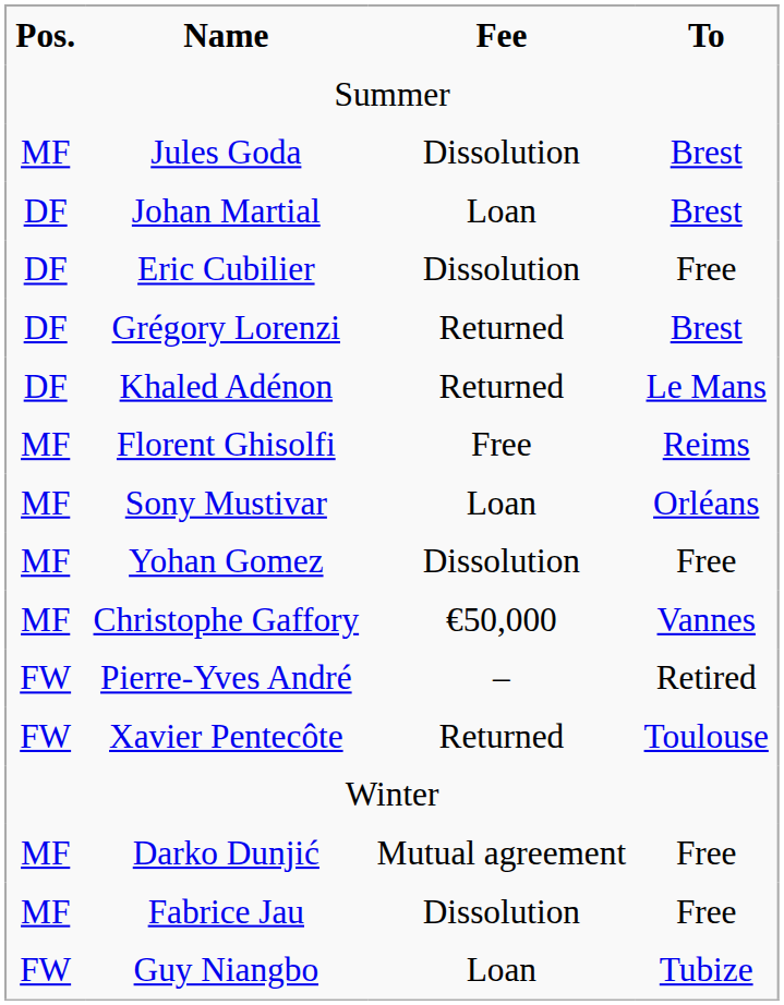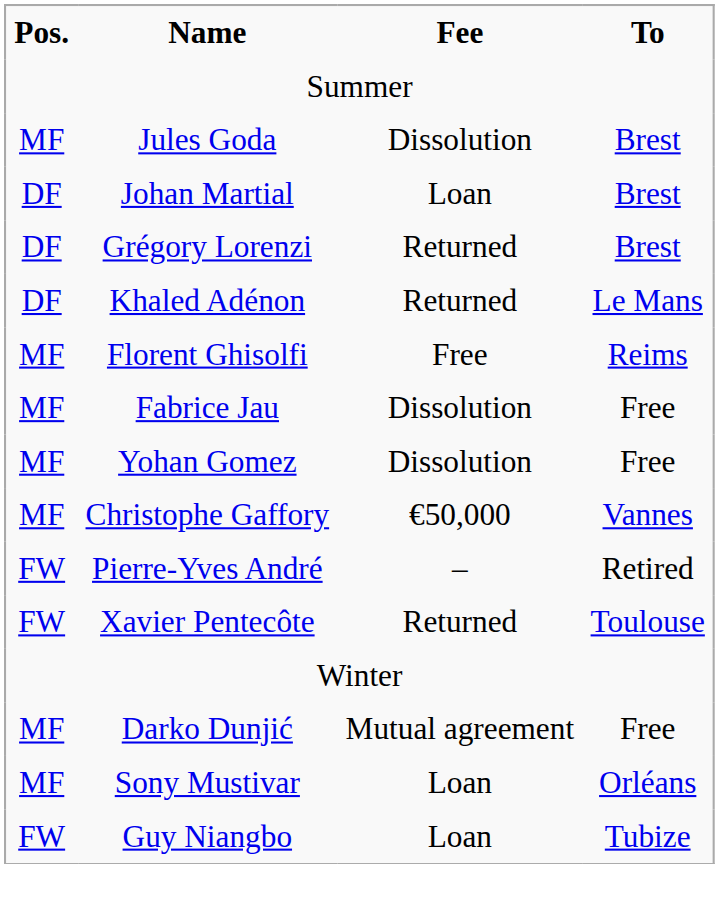- row: DF | Eric Cubilier | Dissolution | Free
rows swapped: Fabrice Jau <-> Sony Mustivar
